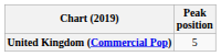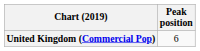United Kingdom (Commercial Pop) | Peak position: 5 -> 6
